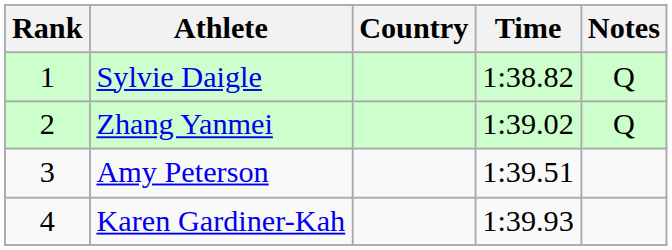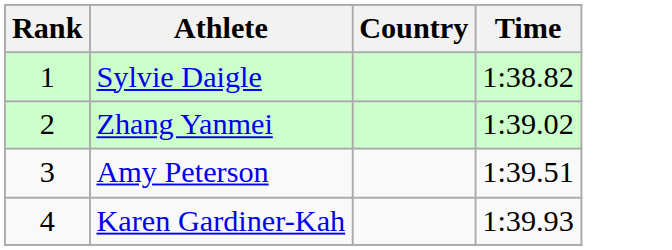- column: Notes | Q | Q
